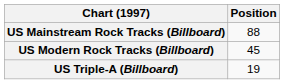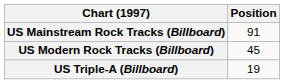US Mainstream Rock Tracks (Billboard) | Position: 88 -> 91
